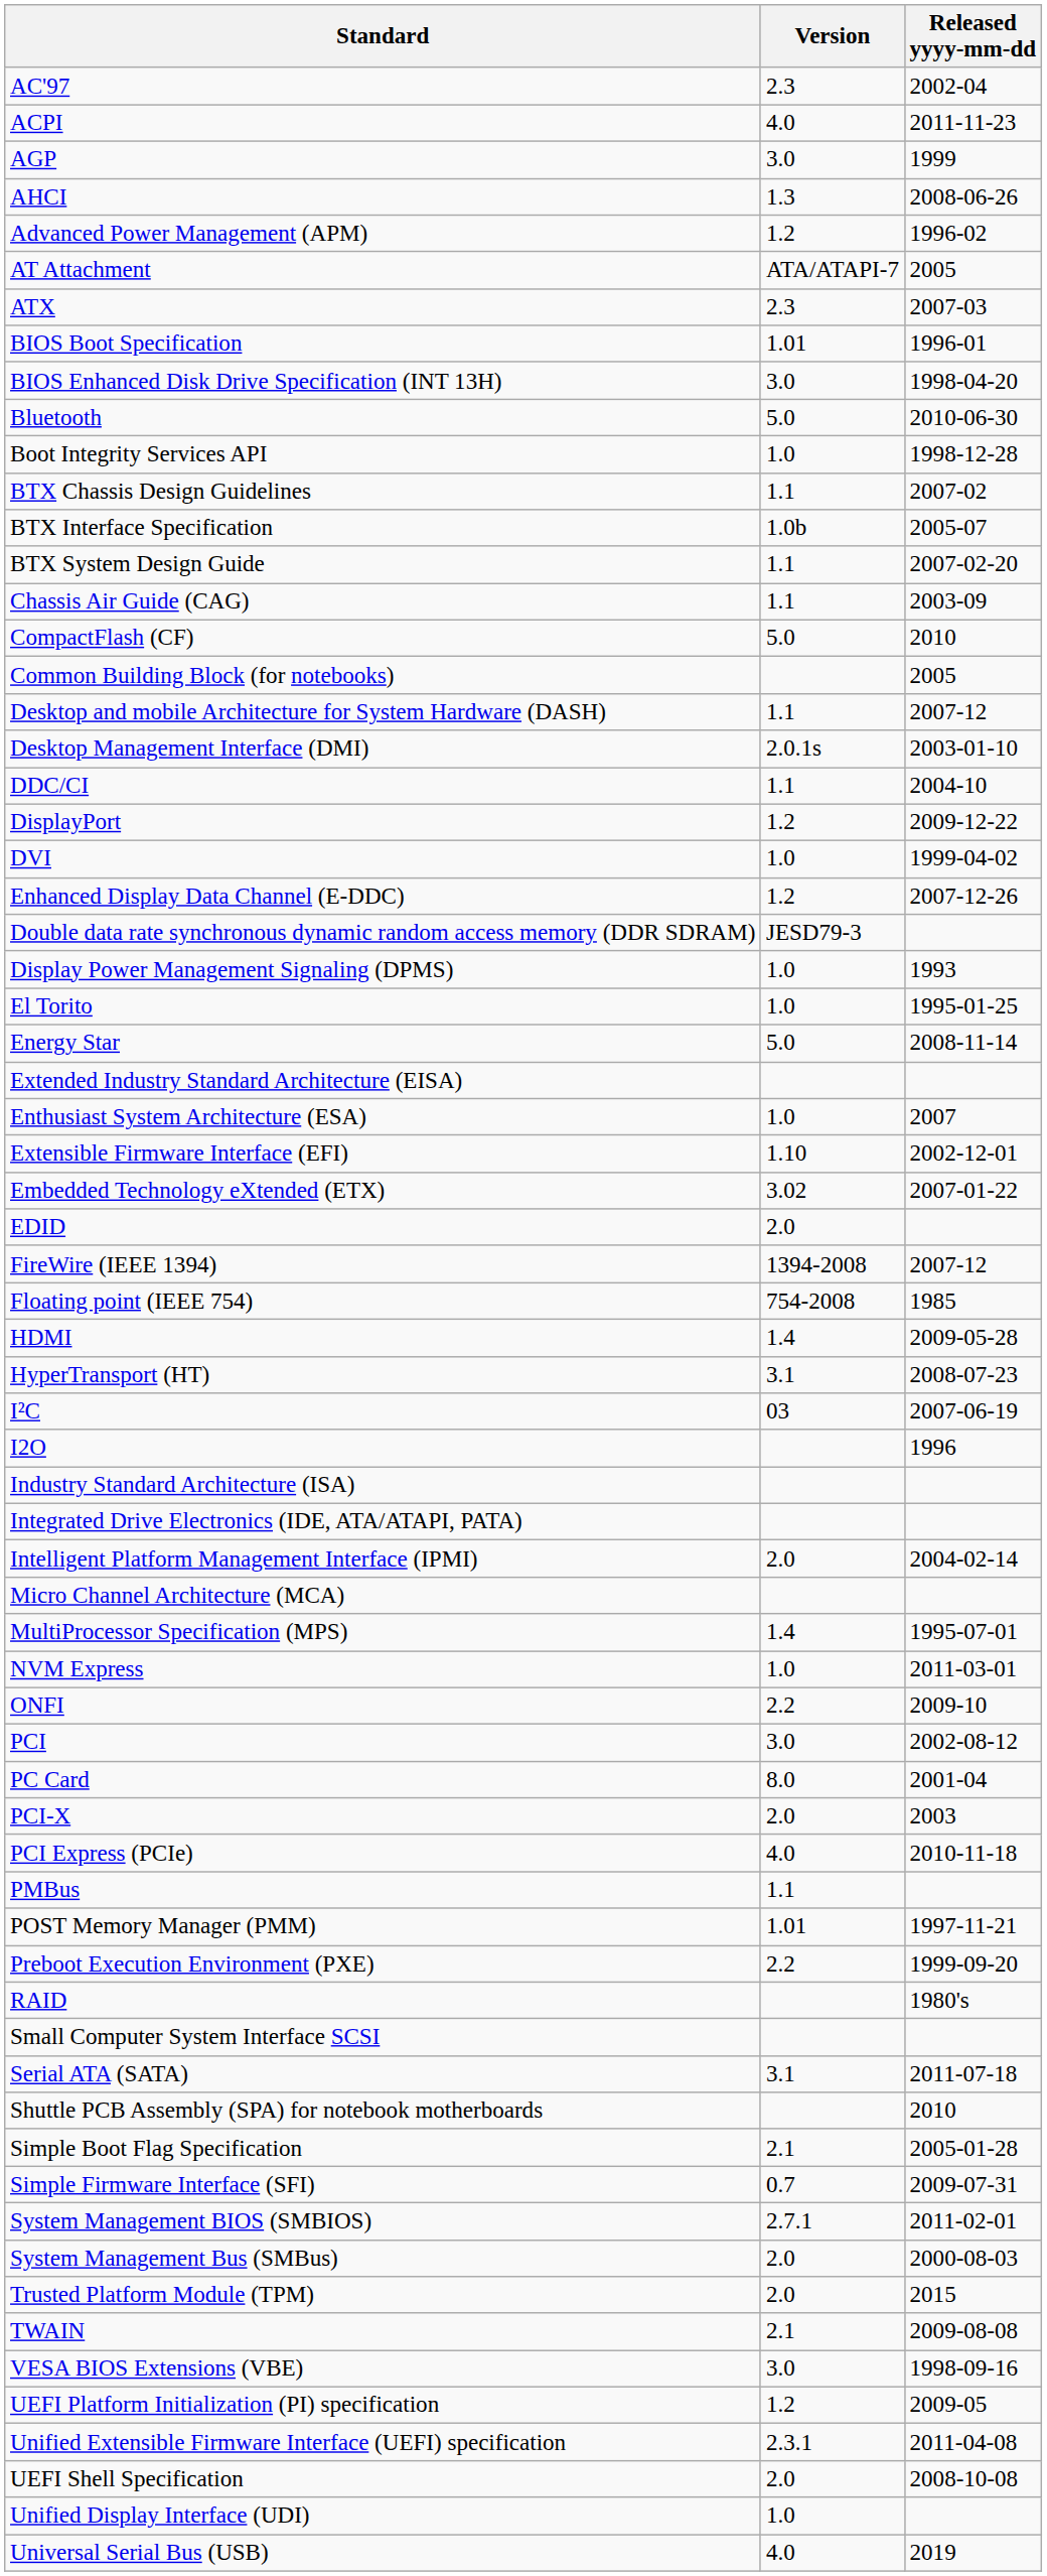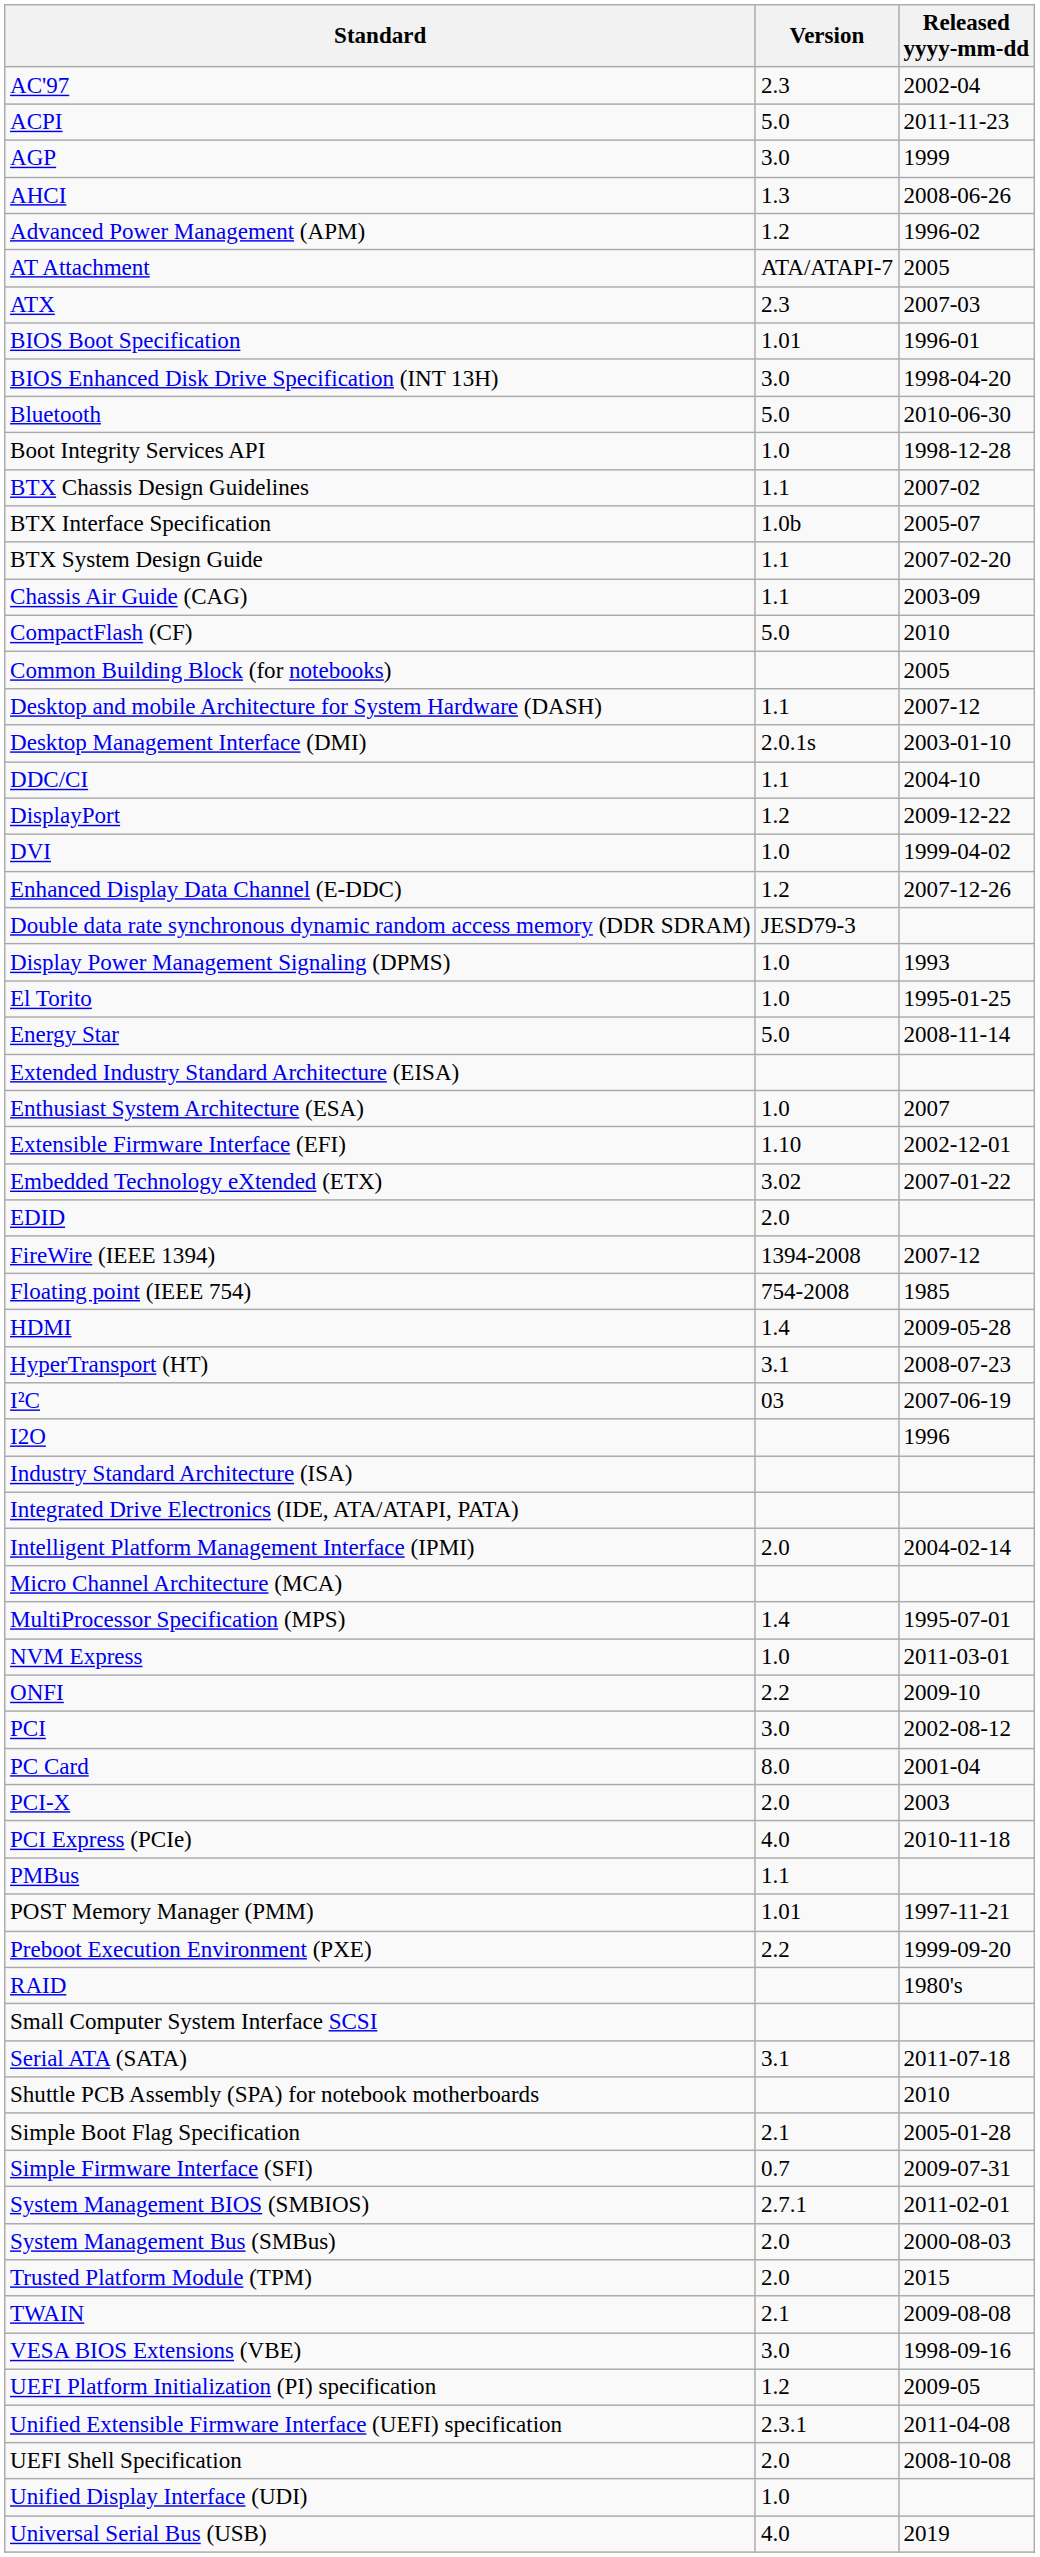ACPI | Version: 4.0 -> 5.0
